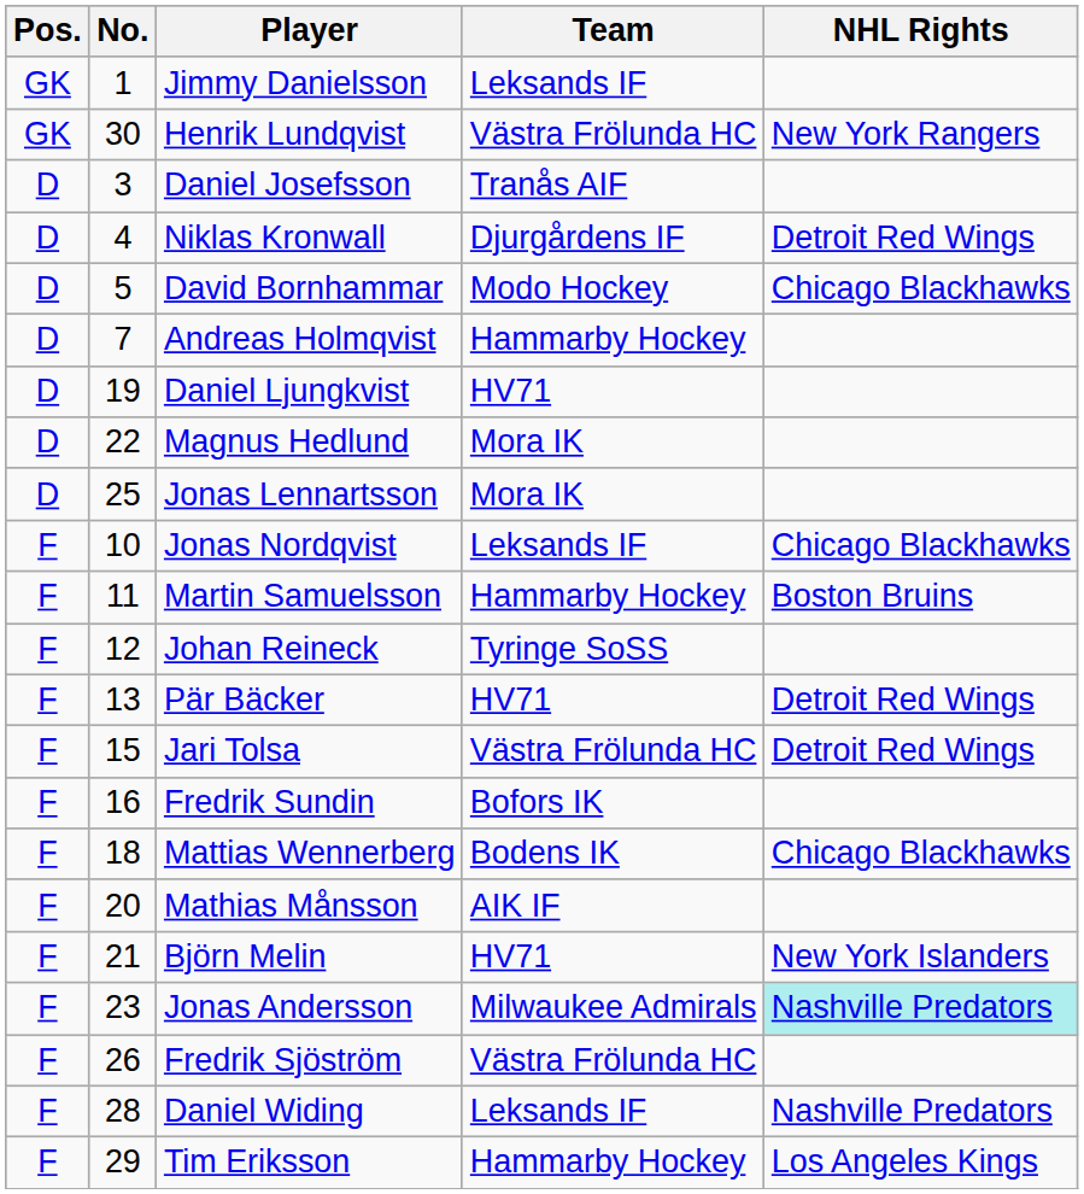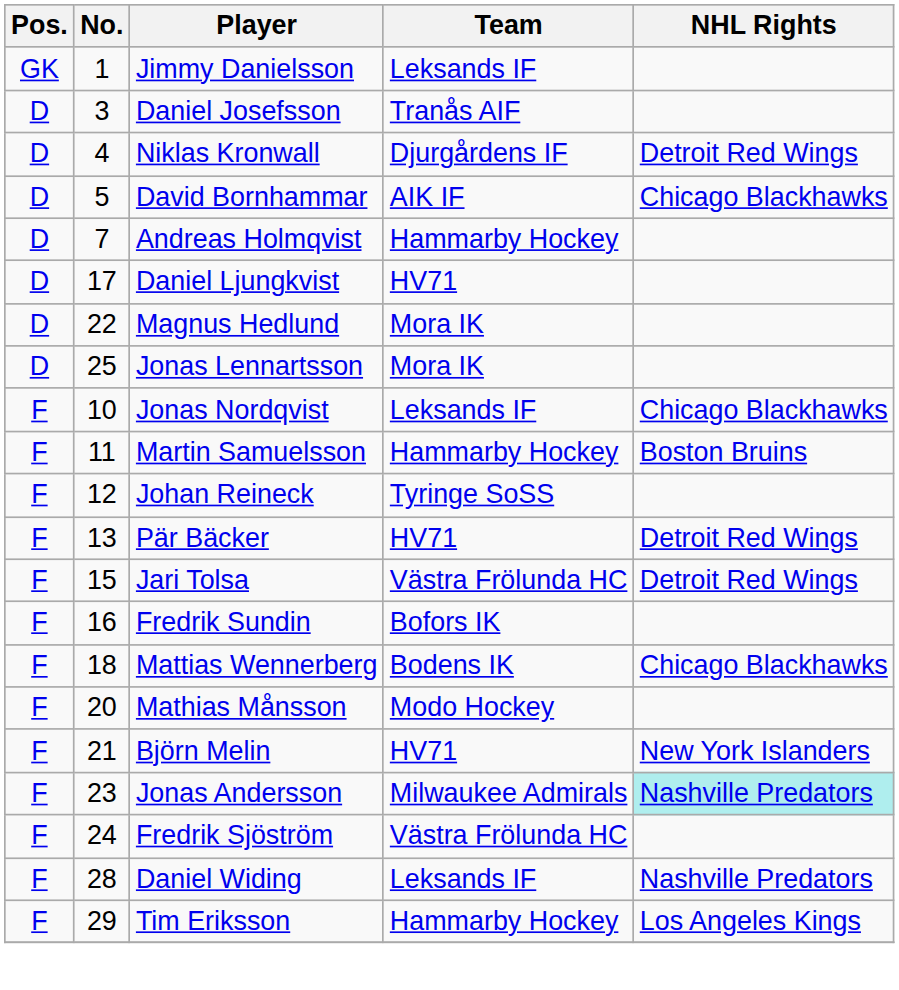- row: GK | 30 | Henrik Lundqvist | Västra Frölunda HC | New York Rangers
David Bornhammar | Team: Modo Hockey -> AIK IF
Daniel Ljungkvist | No.: 19 -> 17
Mathias Månsson | Team: AIK IF -> Modo Hockey
Fredrik Sjöström | No.: 26 -> 24
